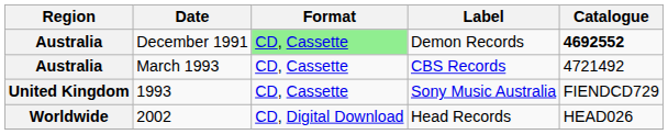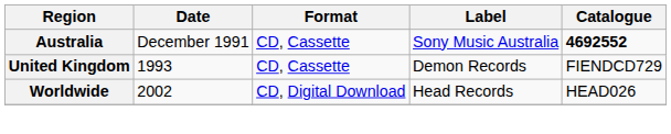December 1991 | Format: lightgreen background -> no background
December 1991 | Label: Demon Records -> Sony Music Australia
- row: Australia | March 1993 | CD, Cassette | CBS Records | 4721492
1993 | Label: Sony Music Australia -> Demon Records
